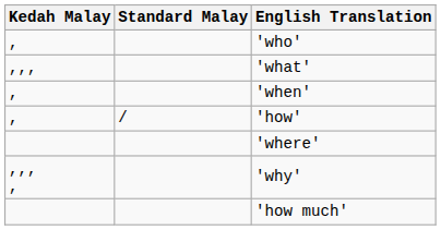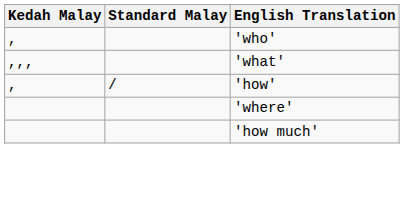- row: , | 'when'
- row: ,,, , | 'why'
